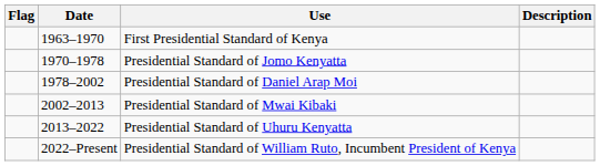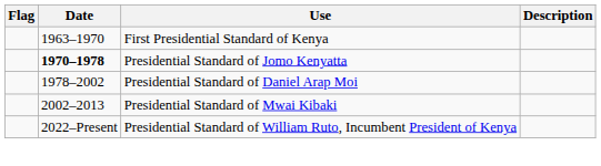Presidential Standard of Jomo Kenyatta | Date: normal -> bold
- row: 2013–2022 | Presidential Standard of Uhuru Kenyatta
